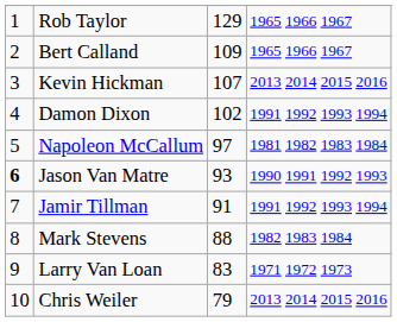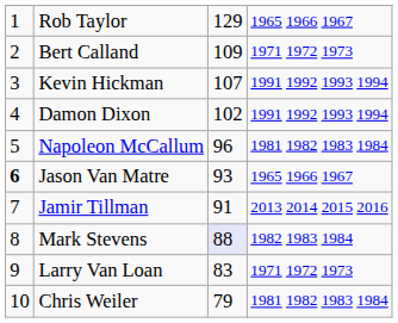Bert Calland | column 4: 1965 1966 1967 -> 1971 1972 1973
Kevin Hickman | column 4: 2013 2014 2015 2016 -> 1991 1992 1993 1994
Napoleon McCallum | column 3: 97 -> 96
Jason Van Matre | column 4: 1990 1991 1992 1993 -> 1965 1966 1967
Jamir Tillman | column 4: 1991 1992 1993 1994 -> 2013 2014 2015 2016
Mark Stevens | column 3: no background -> lavender background
Chris Weiler | column 4: 2013 2014 2015 2016 -> 1981 1982 1983 1984
